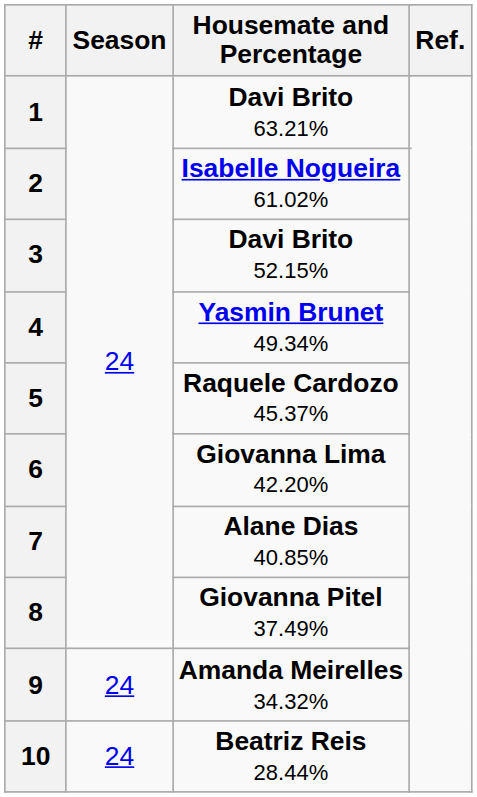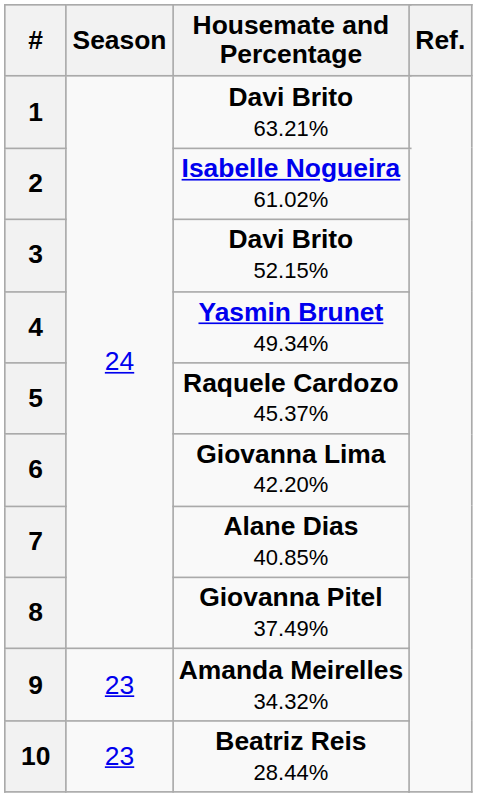9 | Season: 24 -> 23
10 | Season: 24 -> 23
